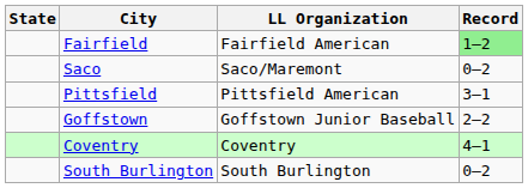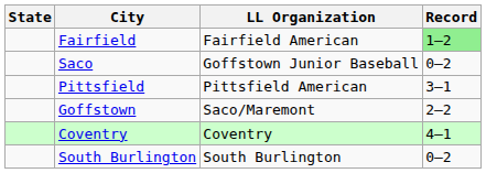Saco | LL Organization: Saco/Maremont -> Goffstown Junior Baseball
Goffstown | LL Organization: Goffstown Junior Baseball -> Saco/Maremont
